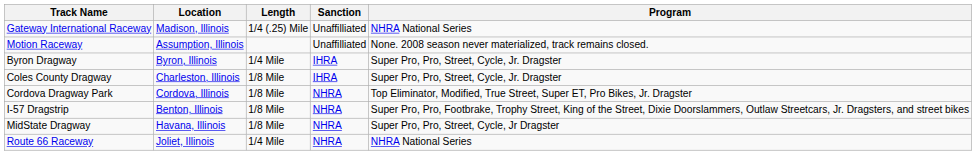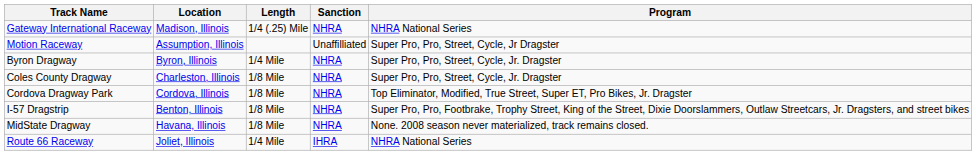Gateway International Raceway | Sanction: Unaffilliated -> NHRA
Motion Raceway | Program: None. 2008 season never materialized, track remains closed. -> Super Pro, Pro, Street, Cycle, Jr Dragster
Byron Dragway | Sanction: IHRA -> NHRA
Coles County Dragway | Sanction: IHRA -> NHRA
MidState Dragway | Program: Super Pro, Pro, Street, Cycle, Jr Dragster -> None. 2008 season never materialized, track remains closed.
Route 66 Raceway | Sanction: NHRA -> IHRA
